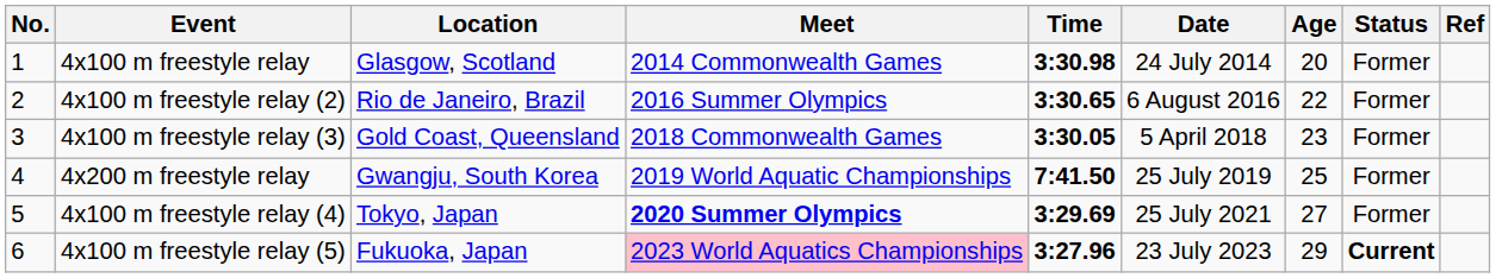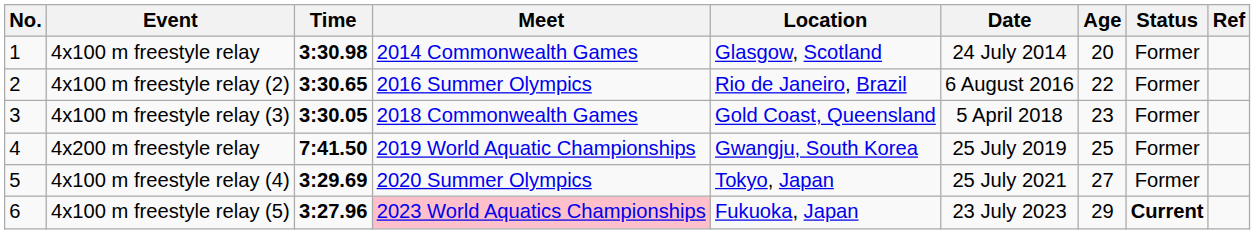columns swapped: Time <-> Location
4x100 m freestyle relay (4) | Meet: bold -> normal
